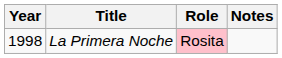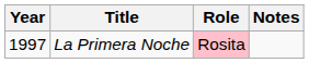La Primera Noche | Year: 1998 -> 1997
